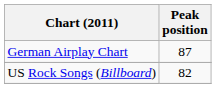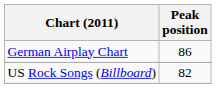German Airplay Chart | Peak position: 87 -> 86
